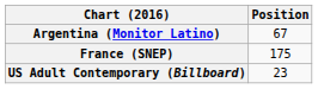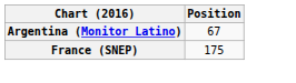- row: US Adult Contemporary (Billboard) | 23
